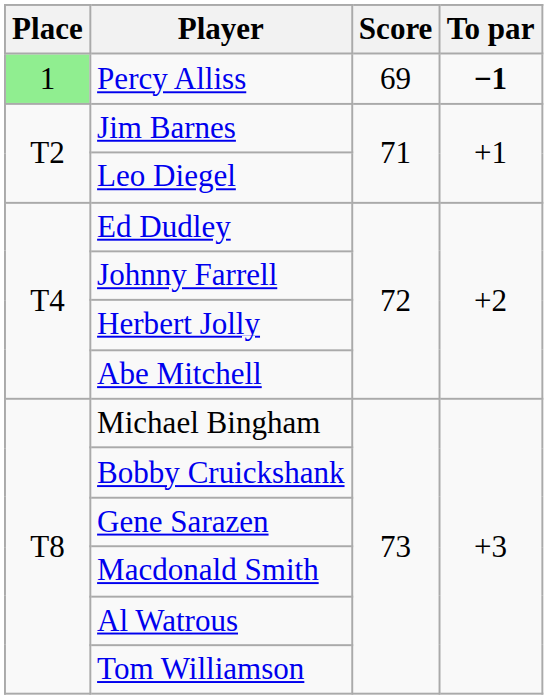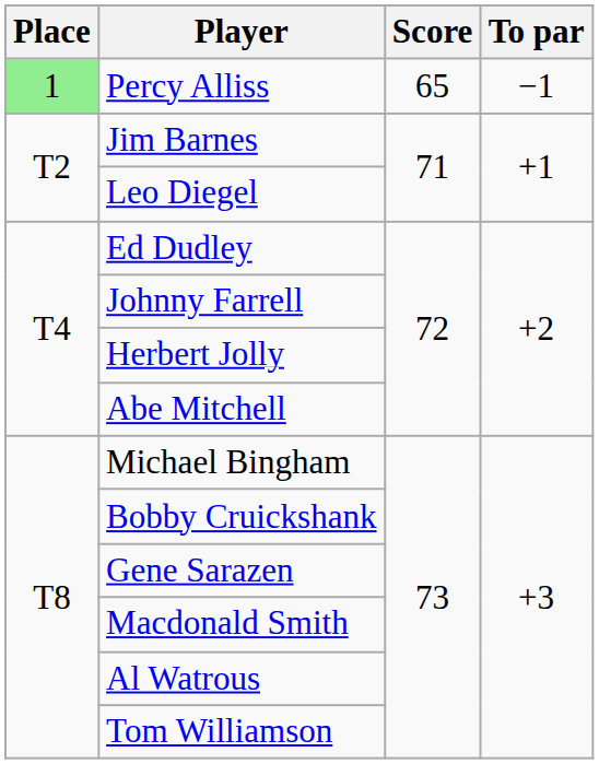Percy Alliss | Score: 69 -> 65
Percy Alliss | To par: bold -> normal
